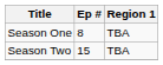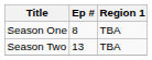Season Two | Ep #: 15 -> 13
